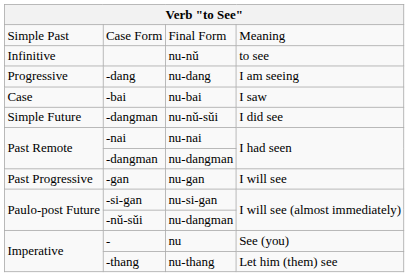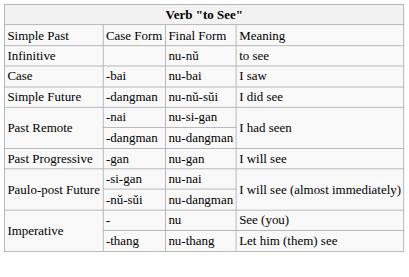- row: Progressive | -dang | nu-dang | I am seeing
-nai | column 3: nu-nai -> nu-si-gan
-si-gan | column 3: nu-si-gan -> nu-nai
